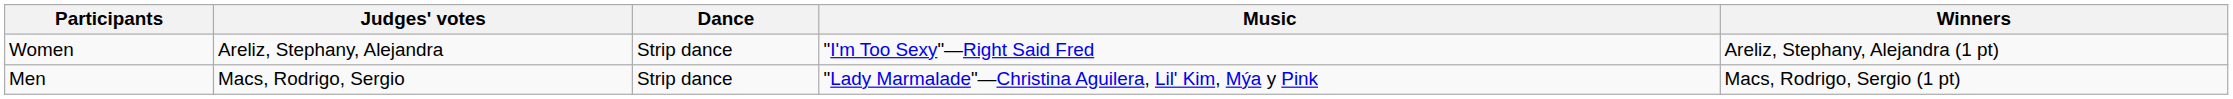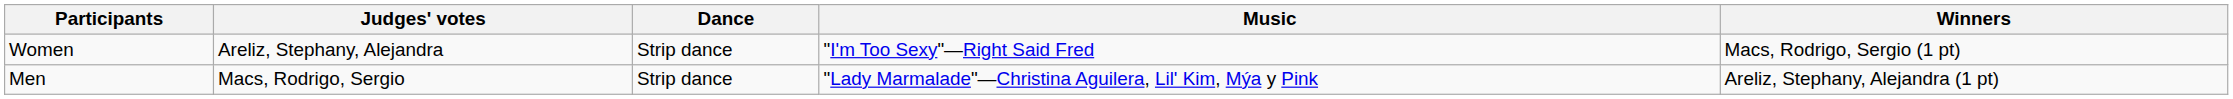Women | Winners: Areliz, Stephany, Alejandra (1 pt) -> Macs, Rodrigo, Sergio (1 pt)
Men | Winners: Macs, Rodrigo, Sergio (1 pt) -> Areliz, Stephany, Alejandra (1 pt)
